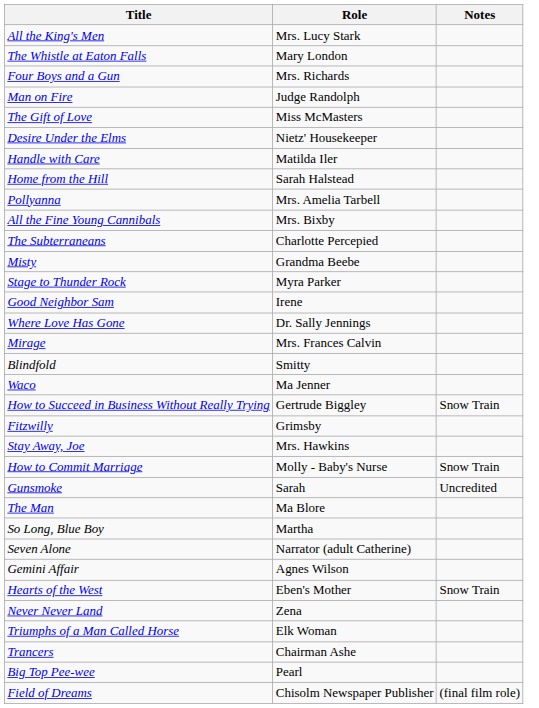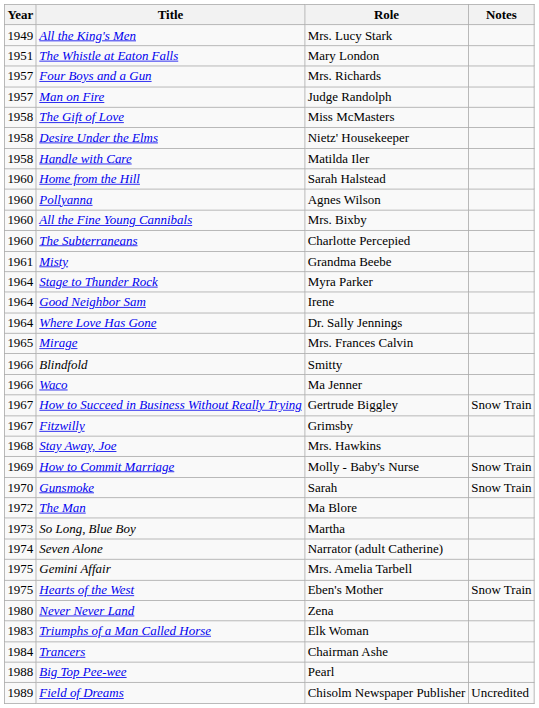+ column: Year | 1949 | 1951 | 1957 | 1957 | 1958 | 1958 | 1958 | 1960 | 1960 | 1960 | 1960 | 1961 | 1964 | 1964 | 1964 | 1965 | 1966 | 1966 | 1967 | 1967 | 1968 | 1969 | 1970 | 1972 | 1973 | 1974 | 1975 | 1975 | 1980 | 1983 | 1984 | 1988 | 1989
Pollyanna | Role: Mrs. Amelia Tarbell -> Agnes Wilson
Gunsmoke | Notes: Uncredited -> Snow Train
Gemini Affair | Role: Agnes Wilson -> Mrs. Amelia Tarbell
Field of Dreams | Notes: (final film role) -> Uncredited
